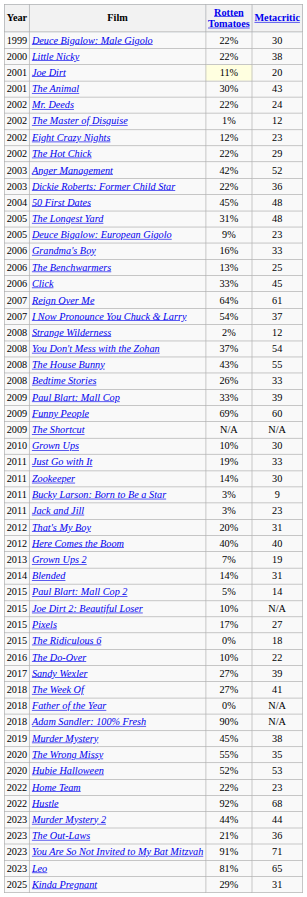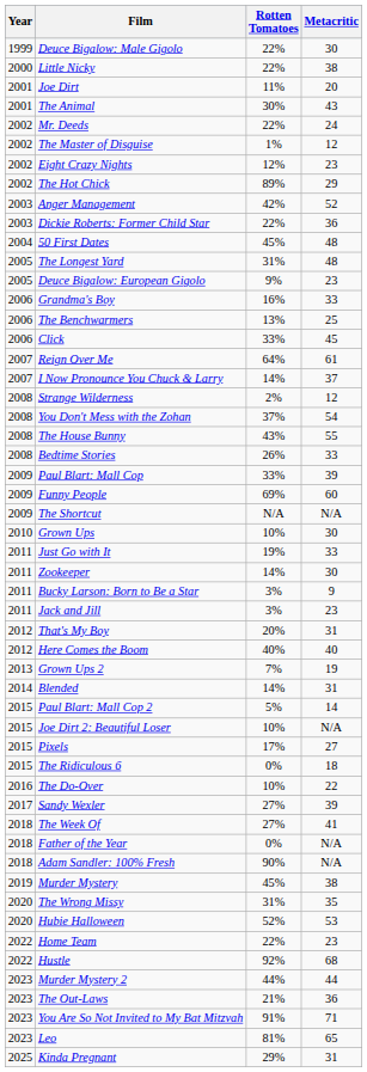Joe Dirt | Rotten Tomatoes: lightyellow background -> no background
The Hot Chick | Rotten Tomatoes: 22% -> 89%
I Now Pronounce You Chuck & Larry | Rotten Tomatoes: 54% -> 14%
The Wrong Missy | Rotten Tomatoes: 55% -> 31%
